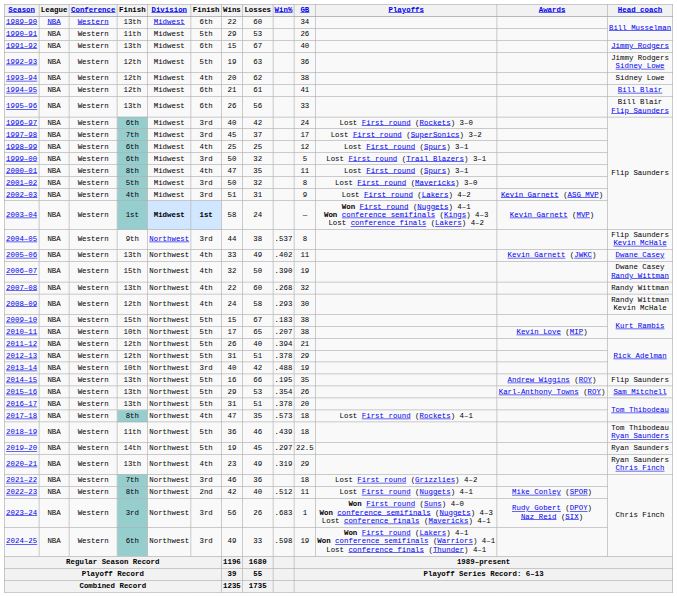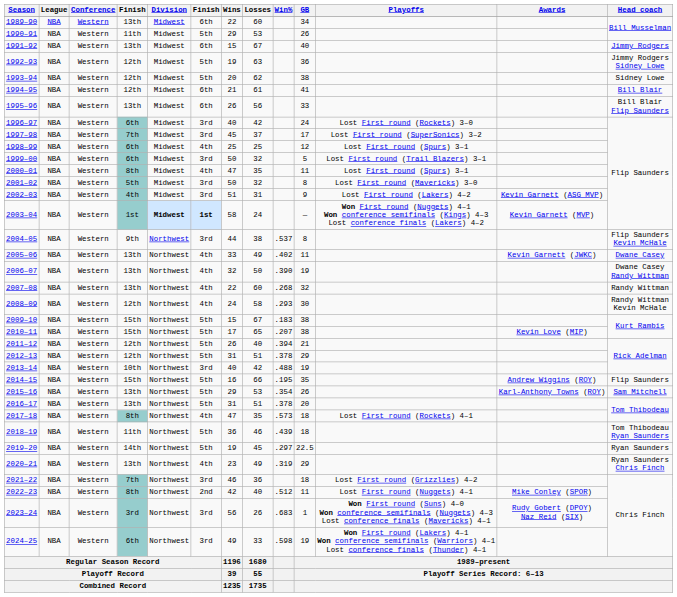1993–94 | column 6: 4th -> 5th
2006–07 | column 4: 15th -> 13th
2010–11 | column 4: 10th -> 15th
2014–15 | column 4: 13th -> 15th
